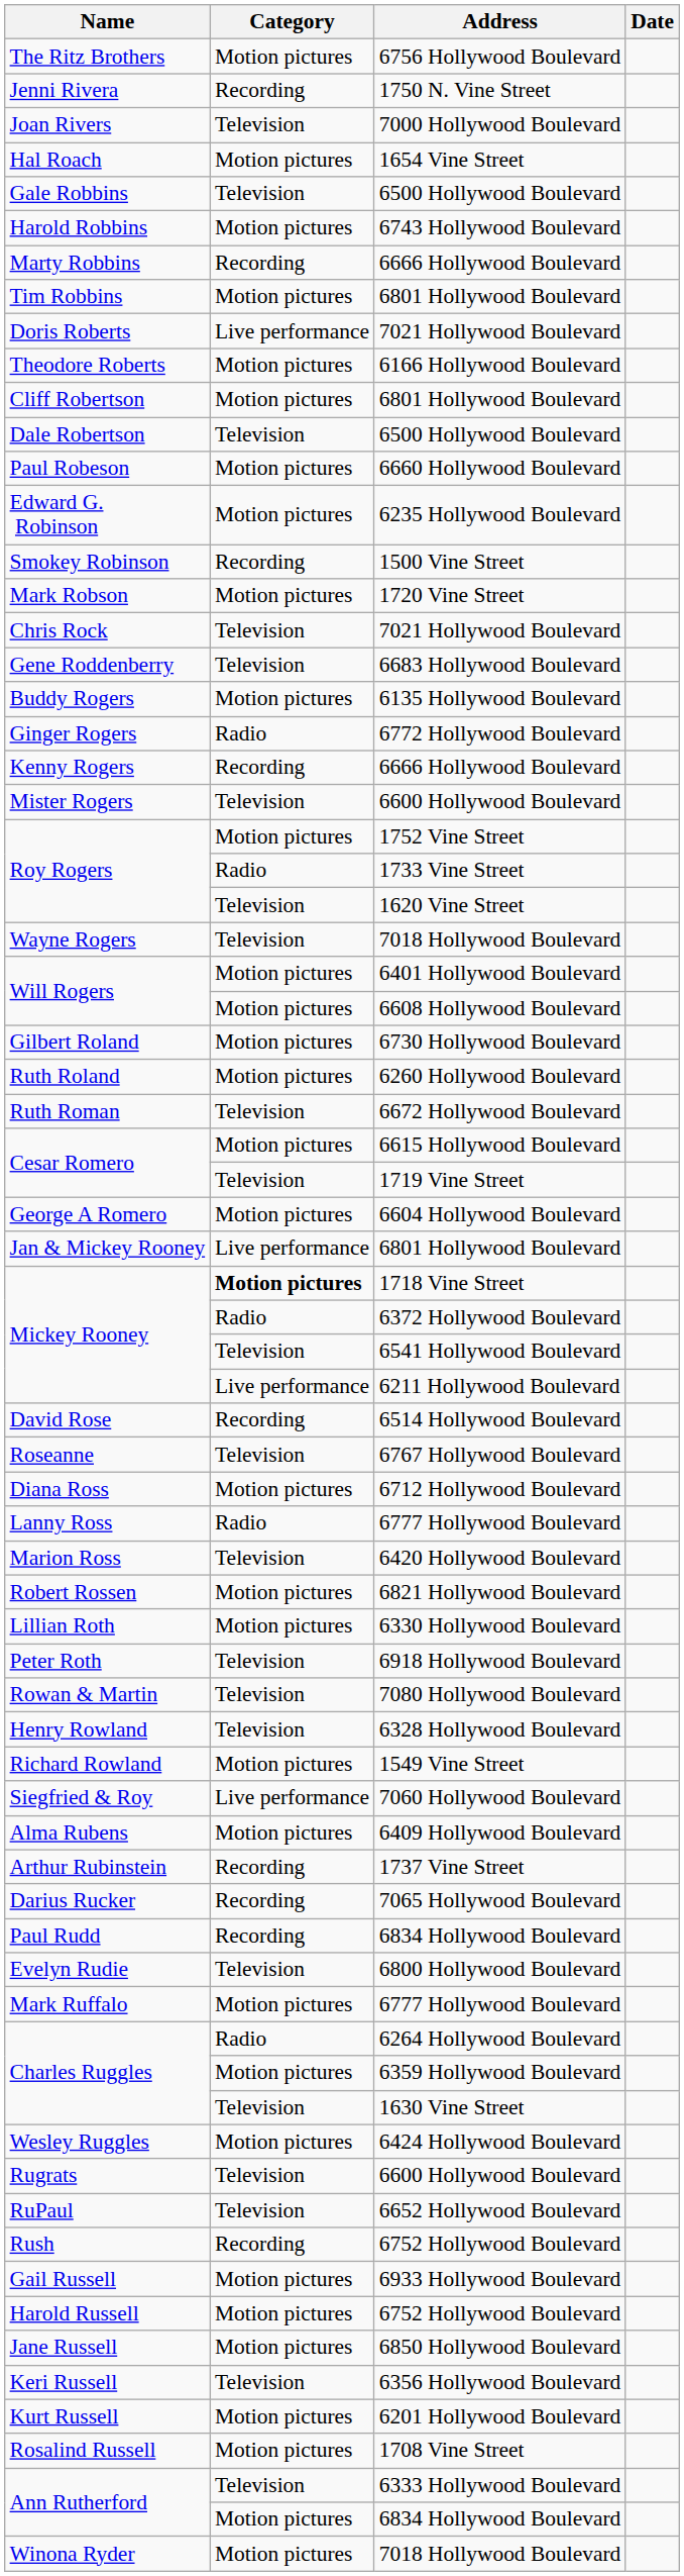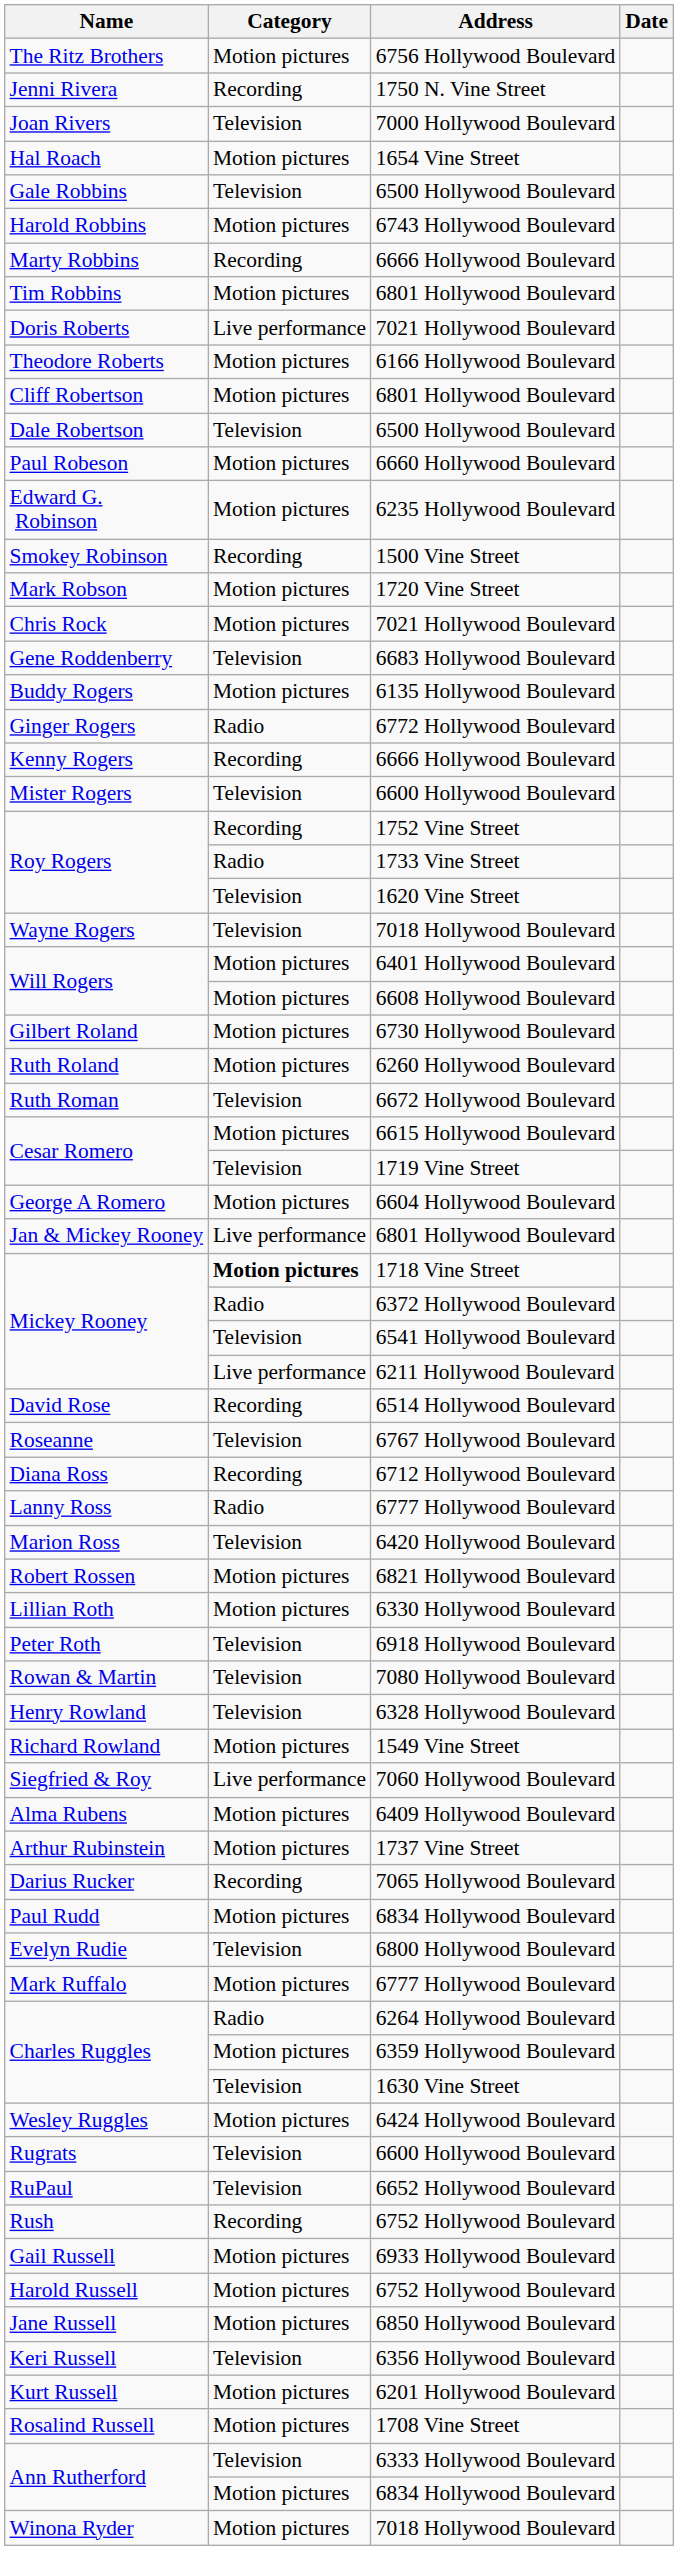Chris Rock | Category: Television -> Motion pictures
Roy Rogers / 1752 Vine Street | Category: Motion pictures -> Recording
Diana Ross | Category: Motion pictures -> Recording
Arthur Rubinstein | Category: Recording -> Motion pictures
Paul Rudd | Category: Recording -> Motion pictures
